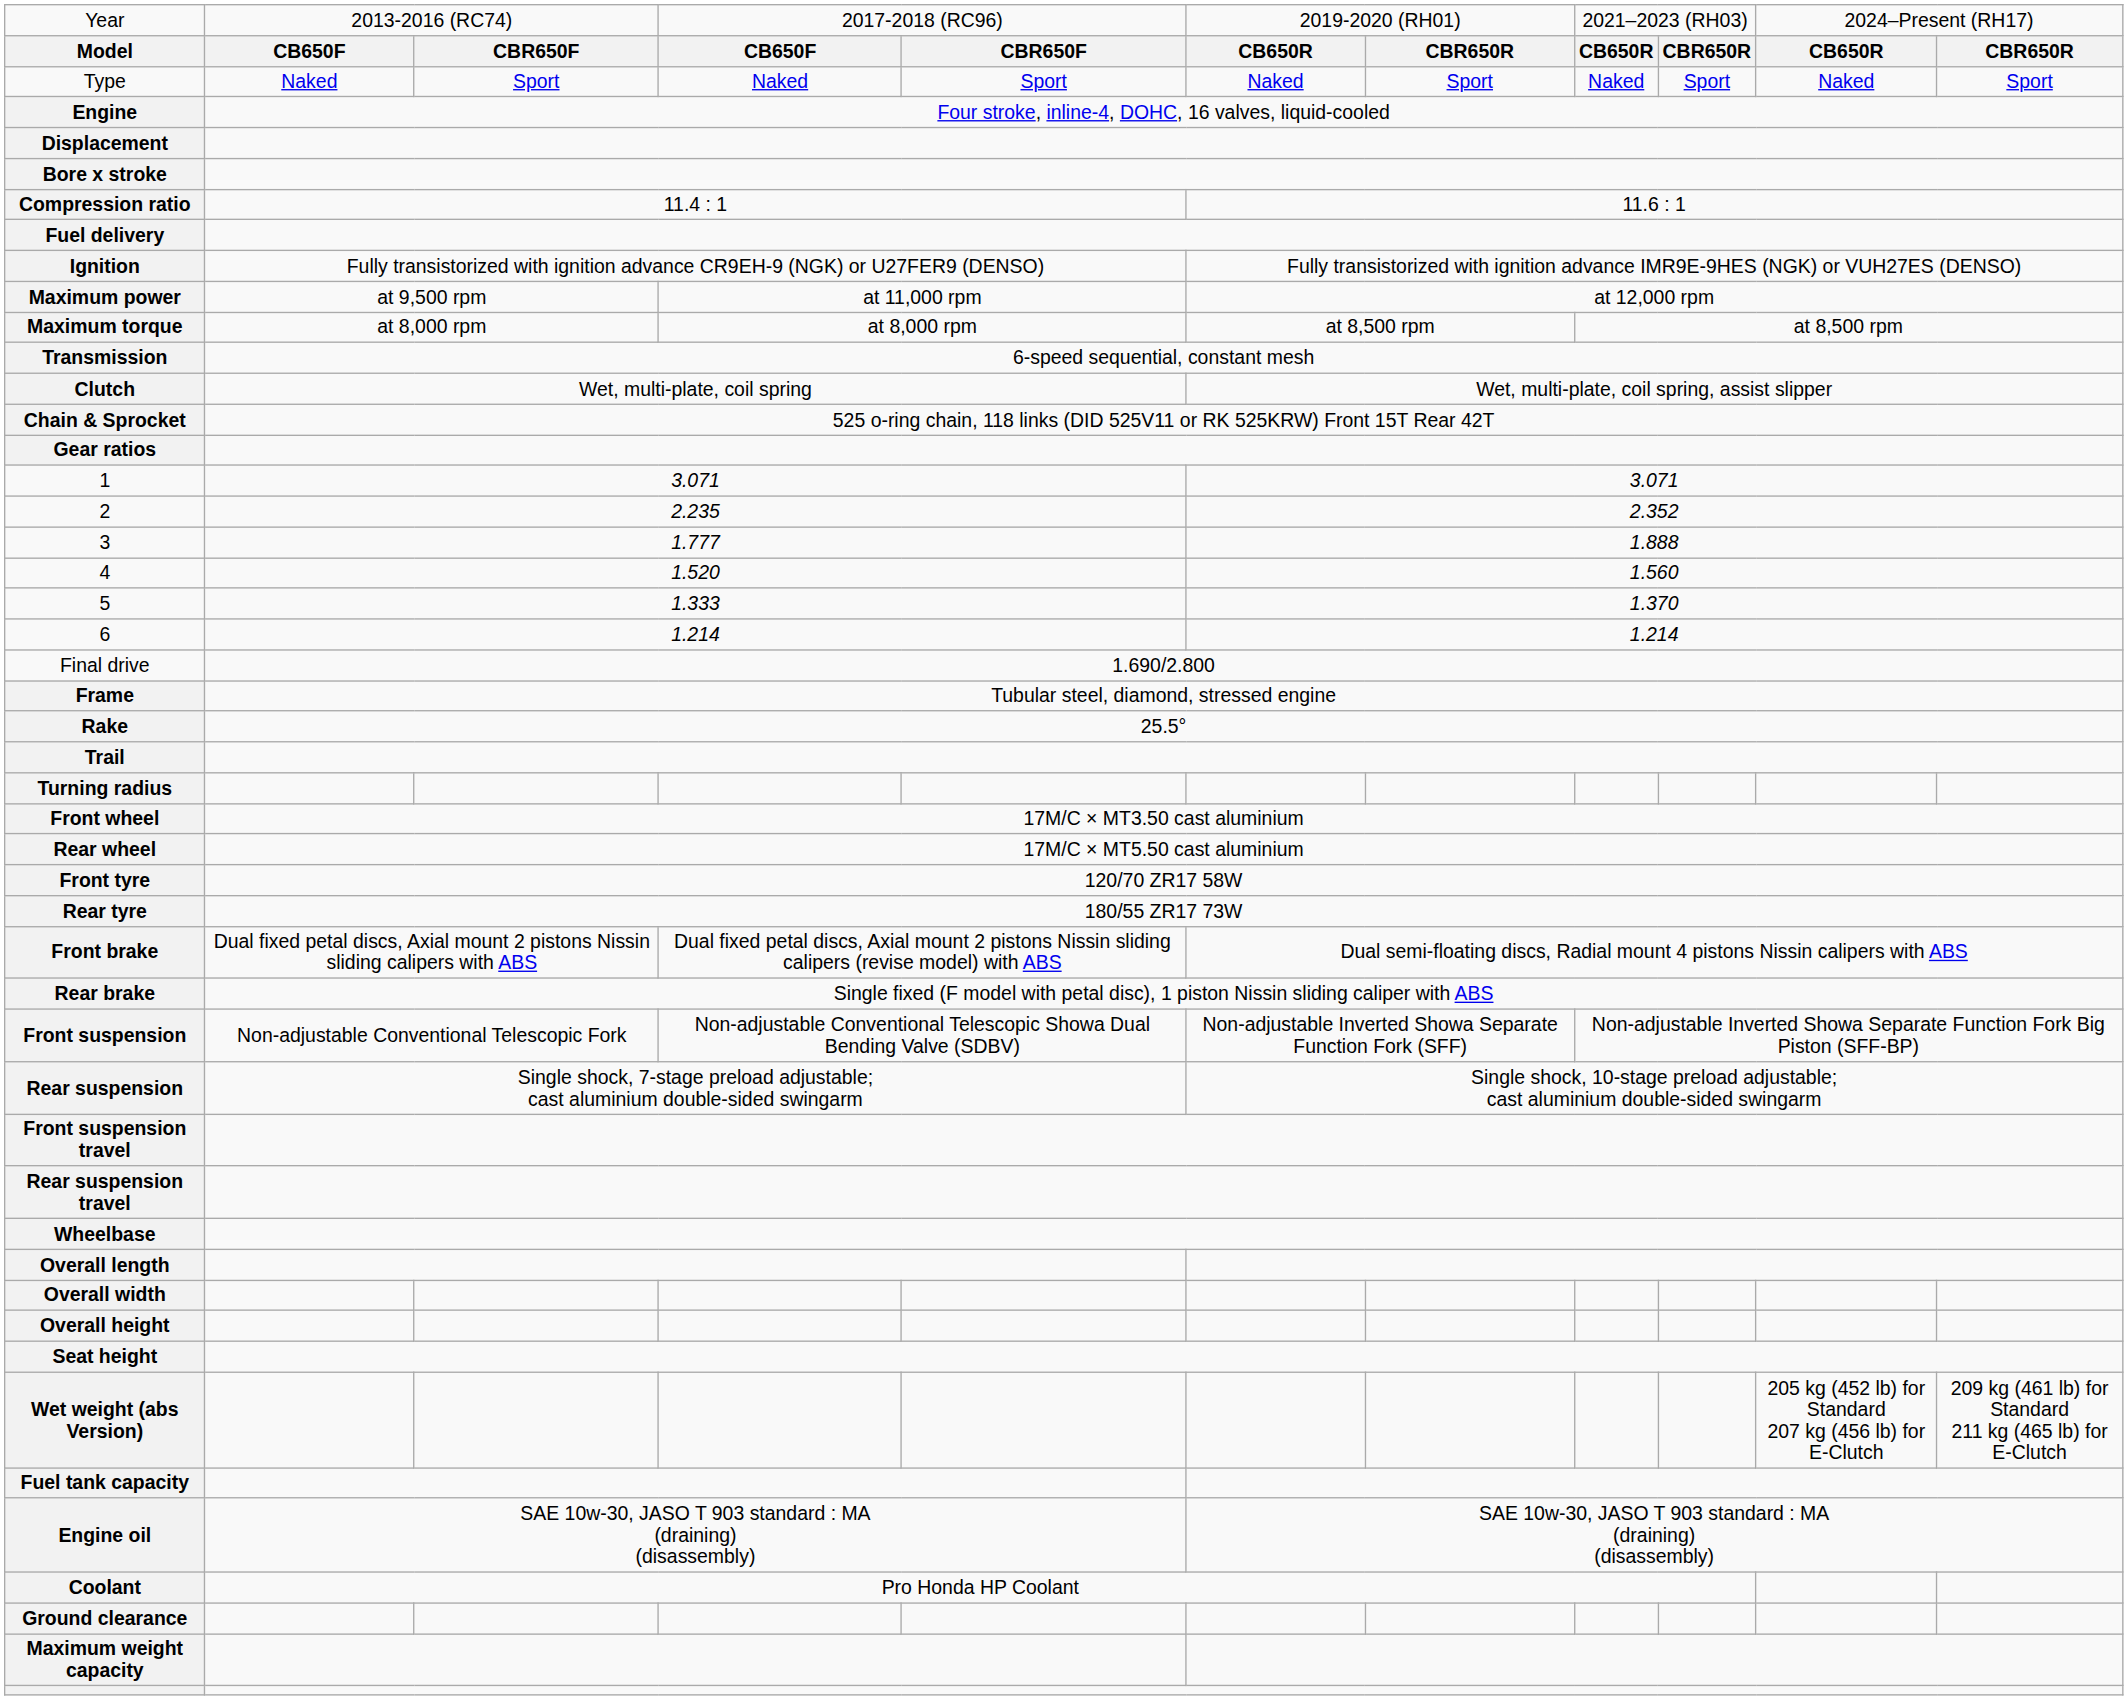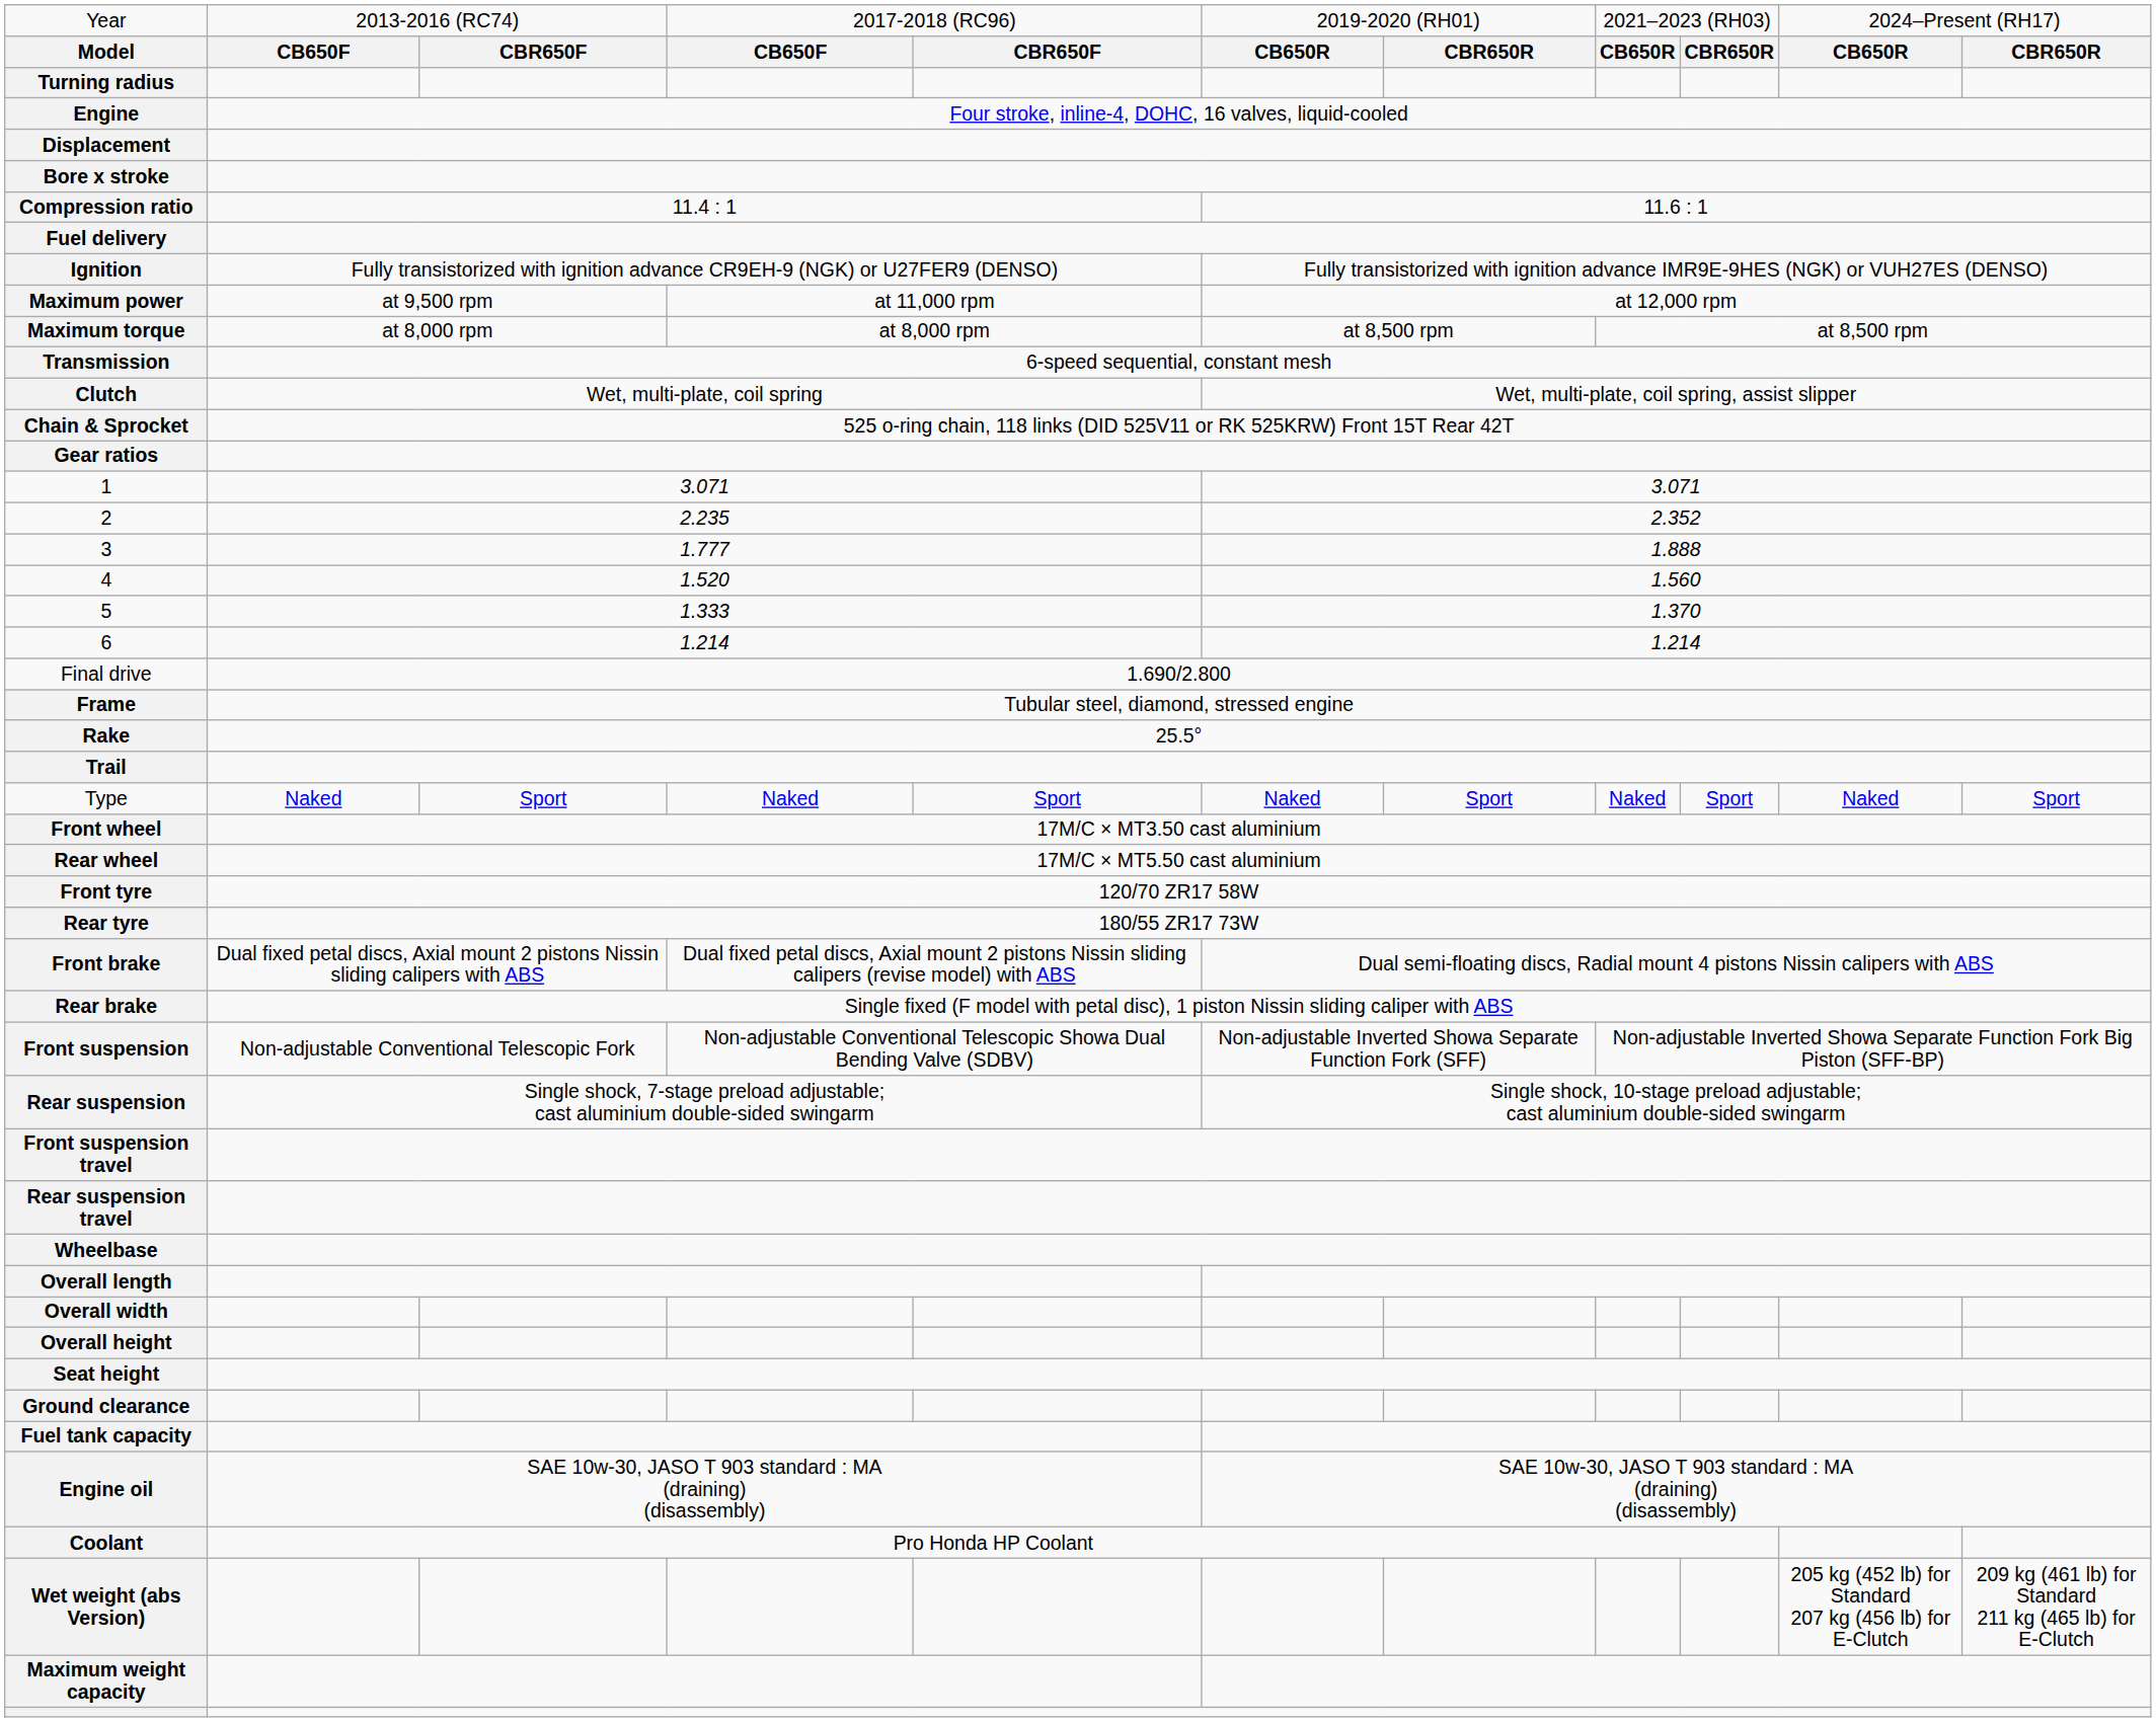rows swapped: Type <-> Turning radius
rows swapped: Ground clearance <-> Wet weight (abs Version)
